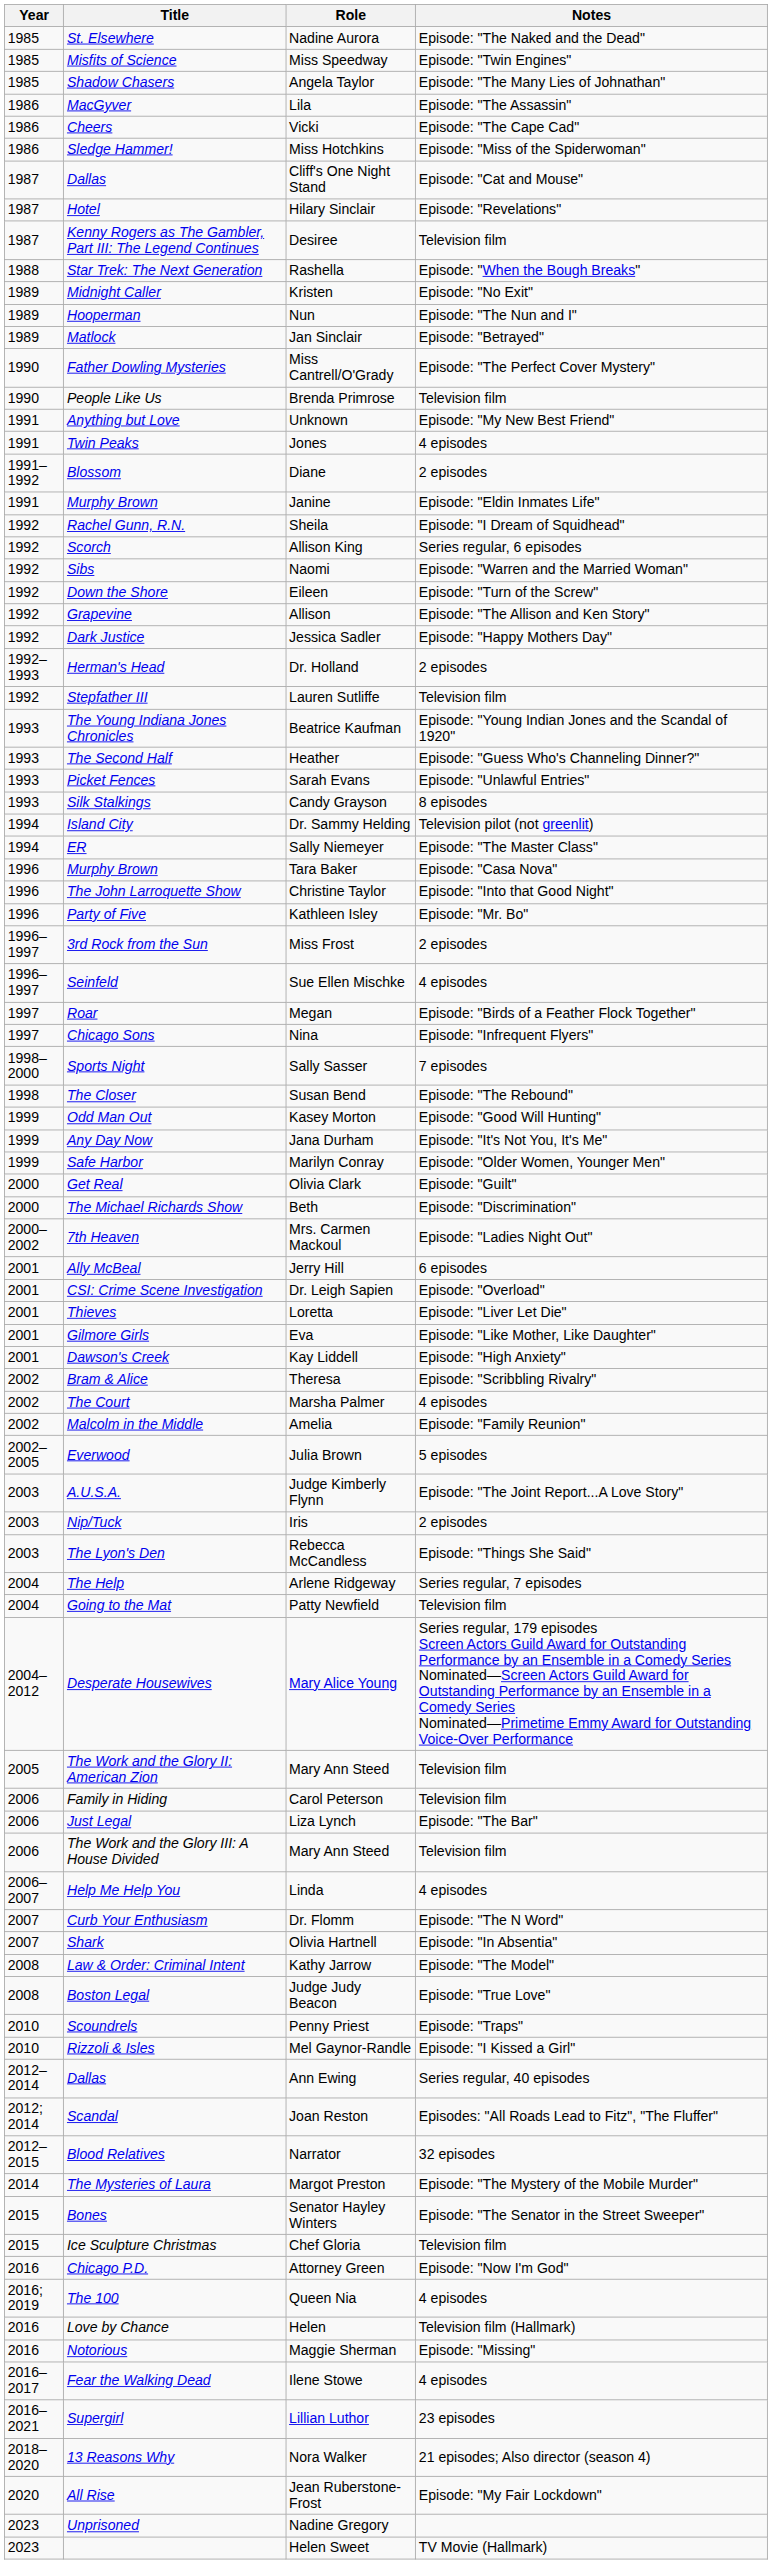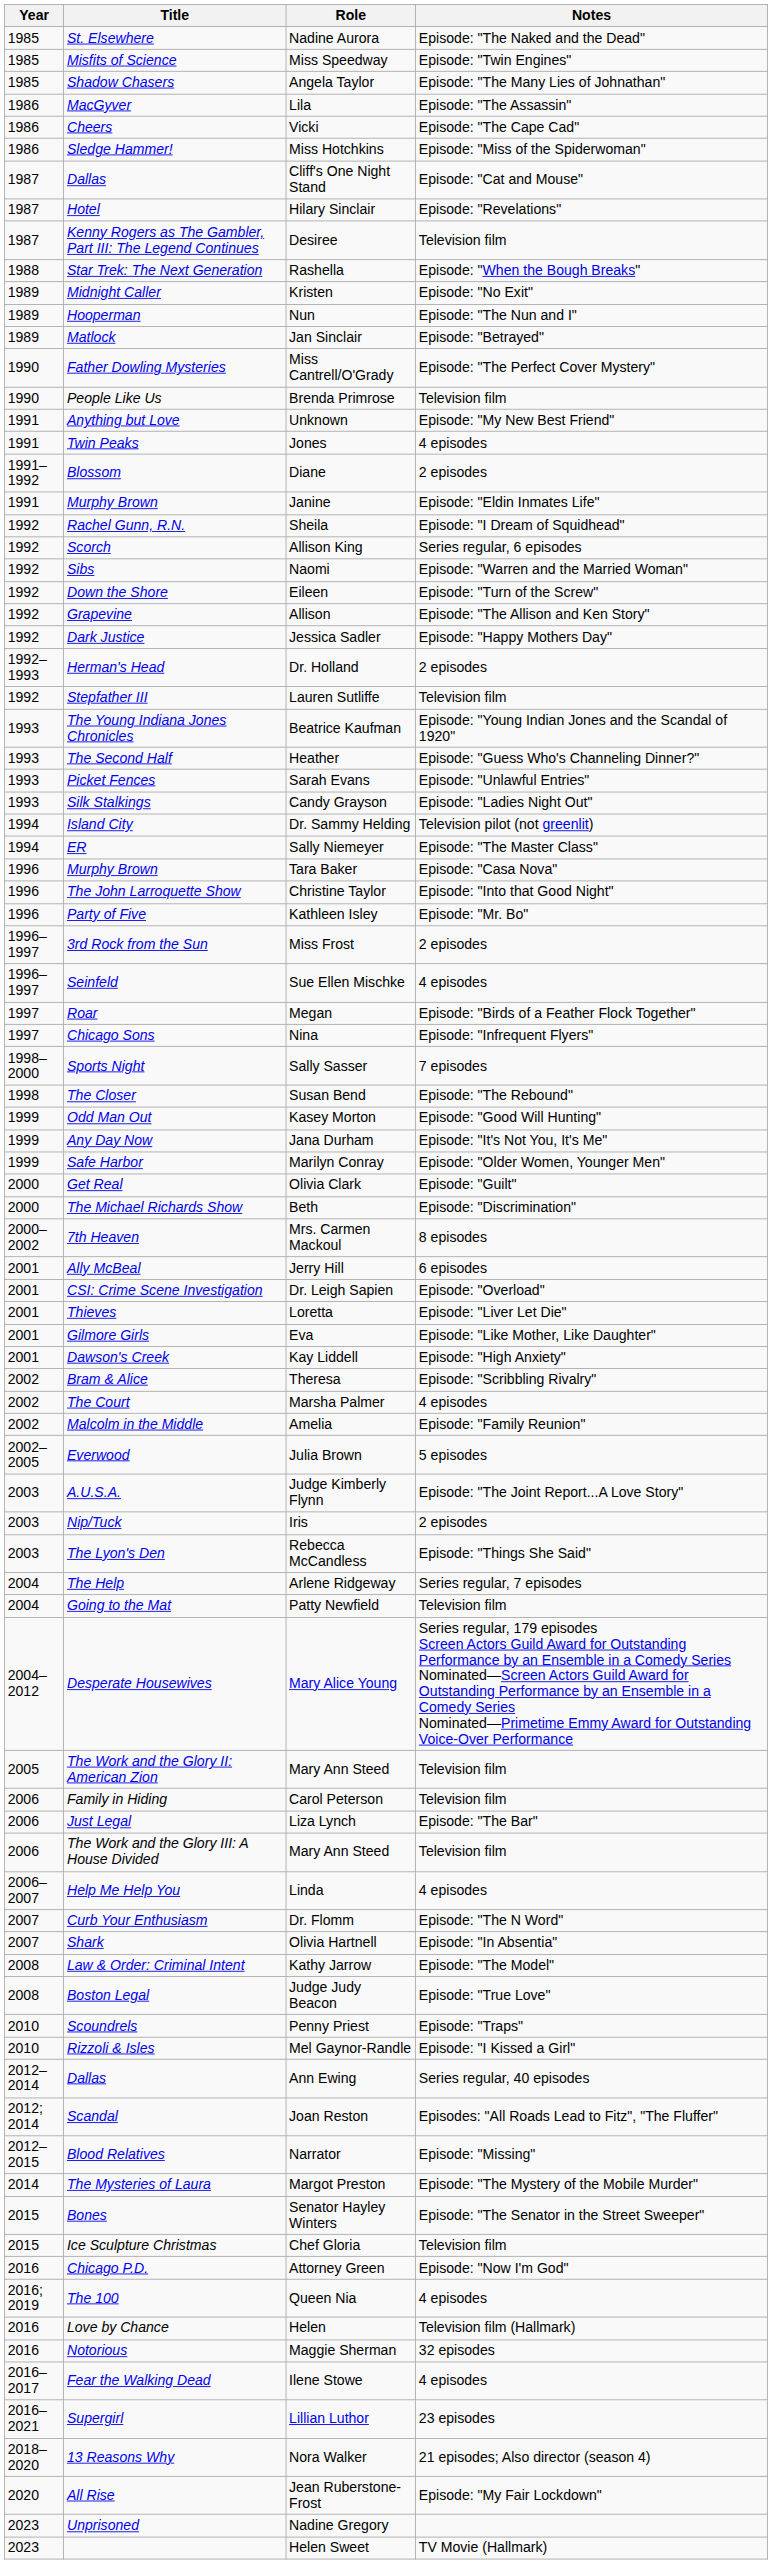Candy Grayson | Notes: 8 episodes -> Episode: "Ladies Night Out"
Mrs. Carmen Mackoul | Notes: Episode: "Ladies Night Out" -> 8 episodes
Narrator | Notes: 32 episodes -> Episode: "Missing"
Maggie Sherman | Notes: Episode: "Missing" -> 32 episodes
